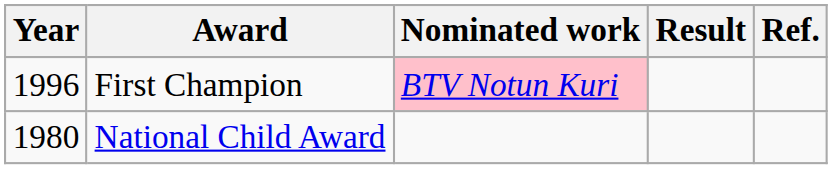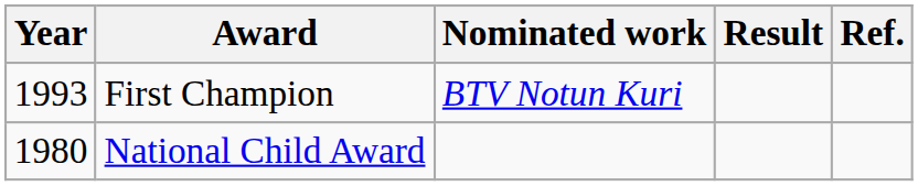First Champion | Year: 1996 -> 1993
First Champion | Nominated work: pink background -> no background
